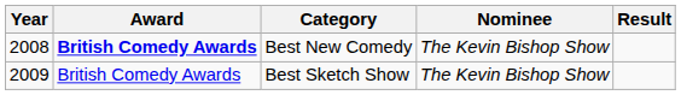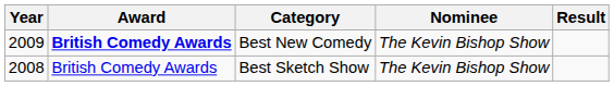Best New Comedy | Year: 2008 -> 2009
Best Sketch Show | Year: 2009 -> 2008
